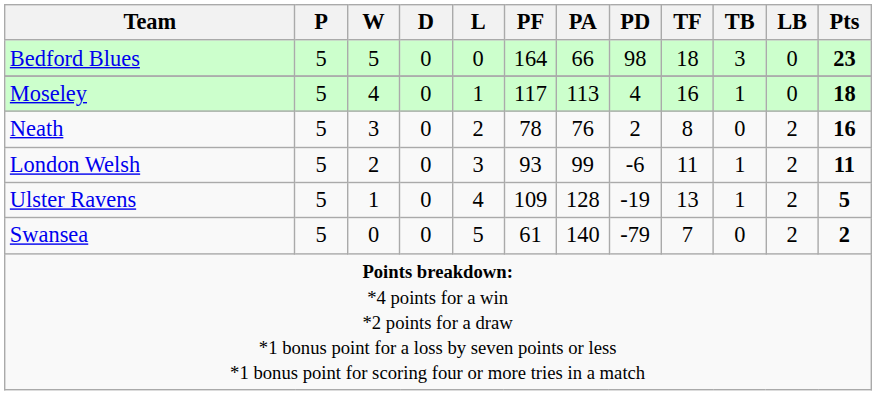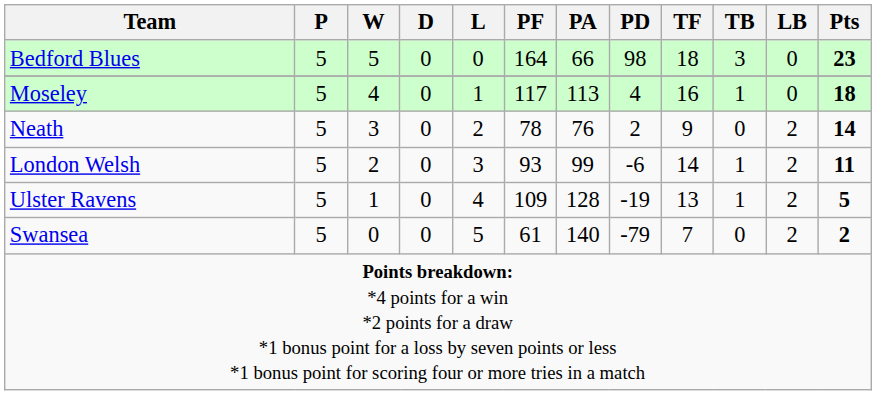Neath | TF: 8 -> 9
Neath | Pts: 16 -> 14
London Welsh | TF: 11 -> 14
